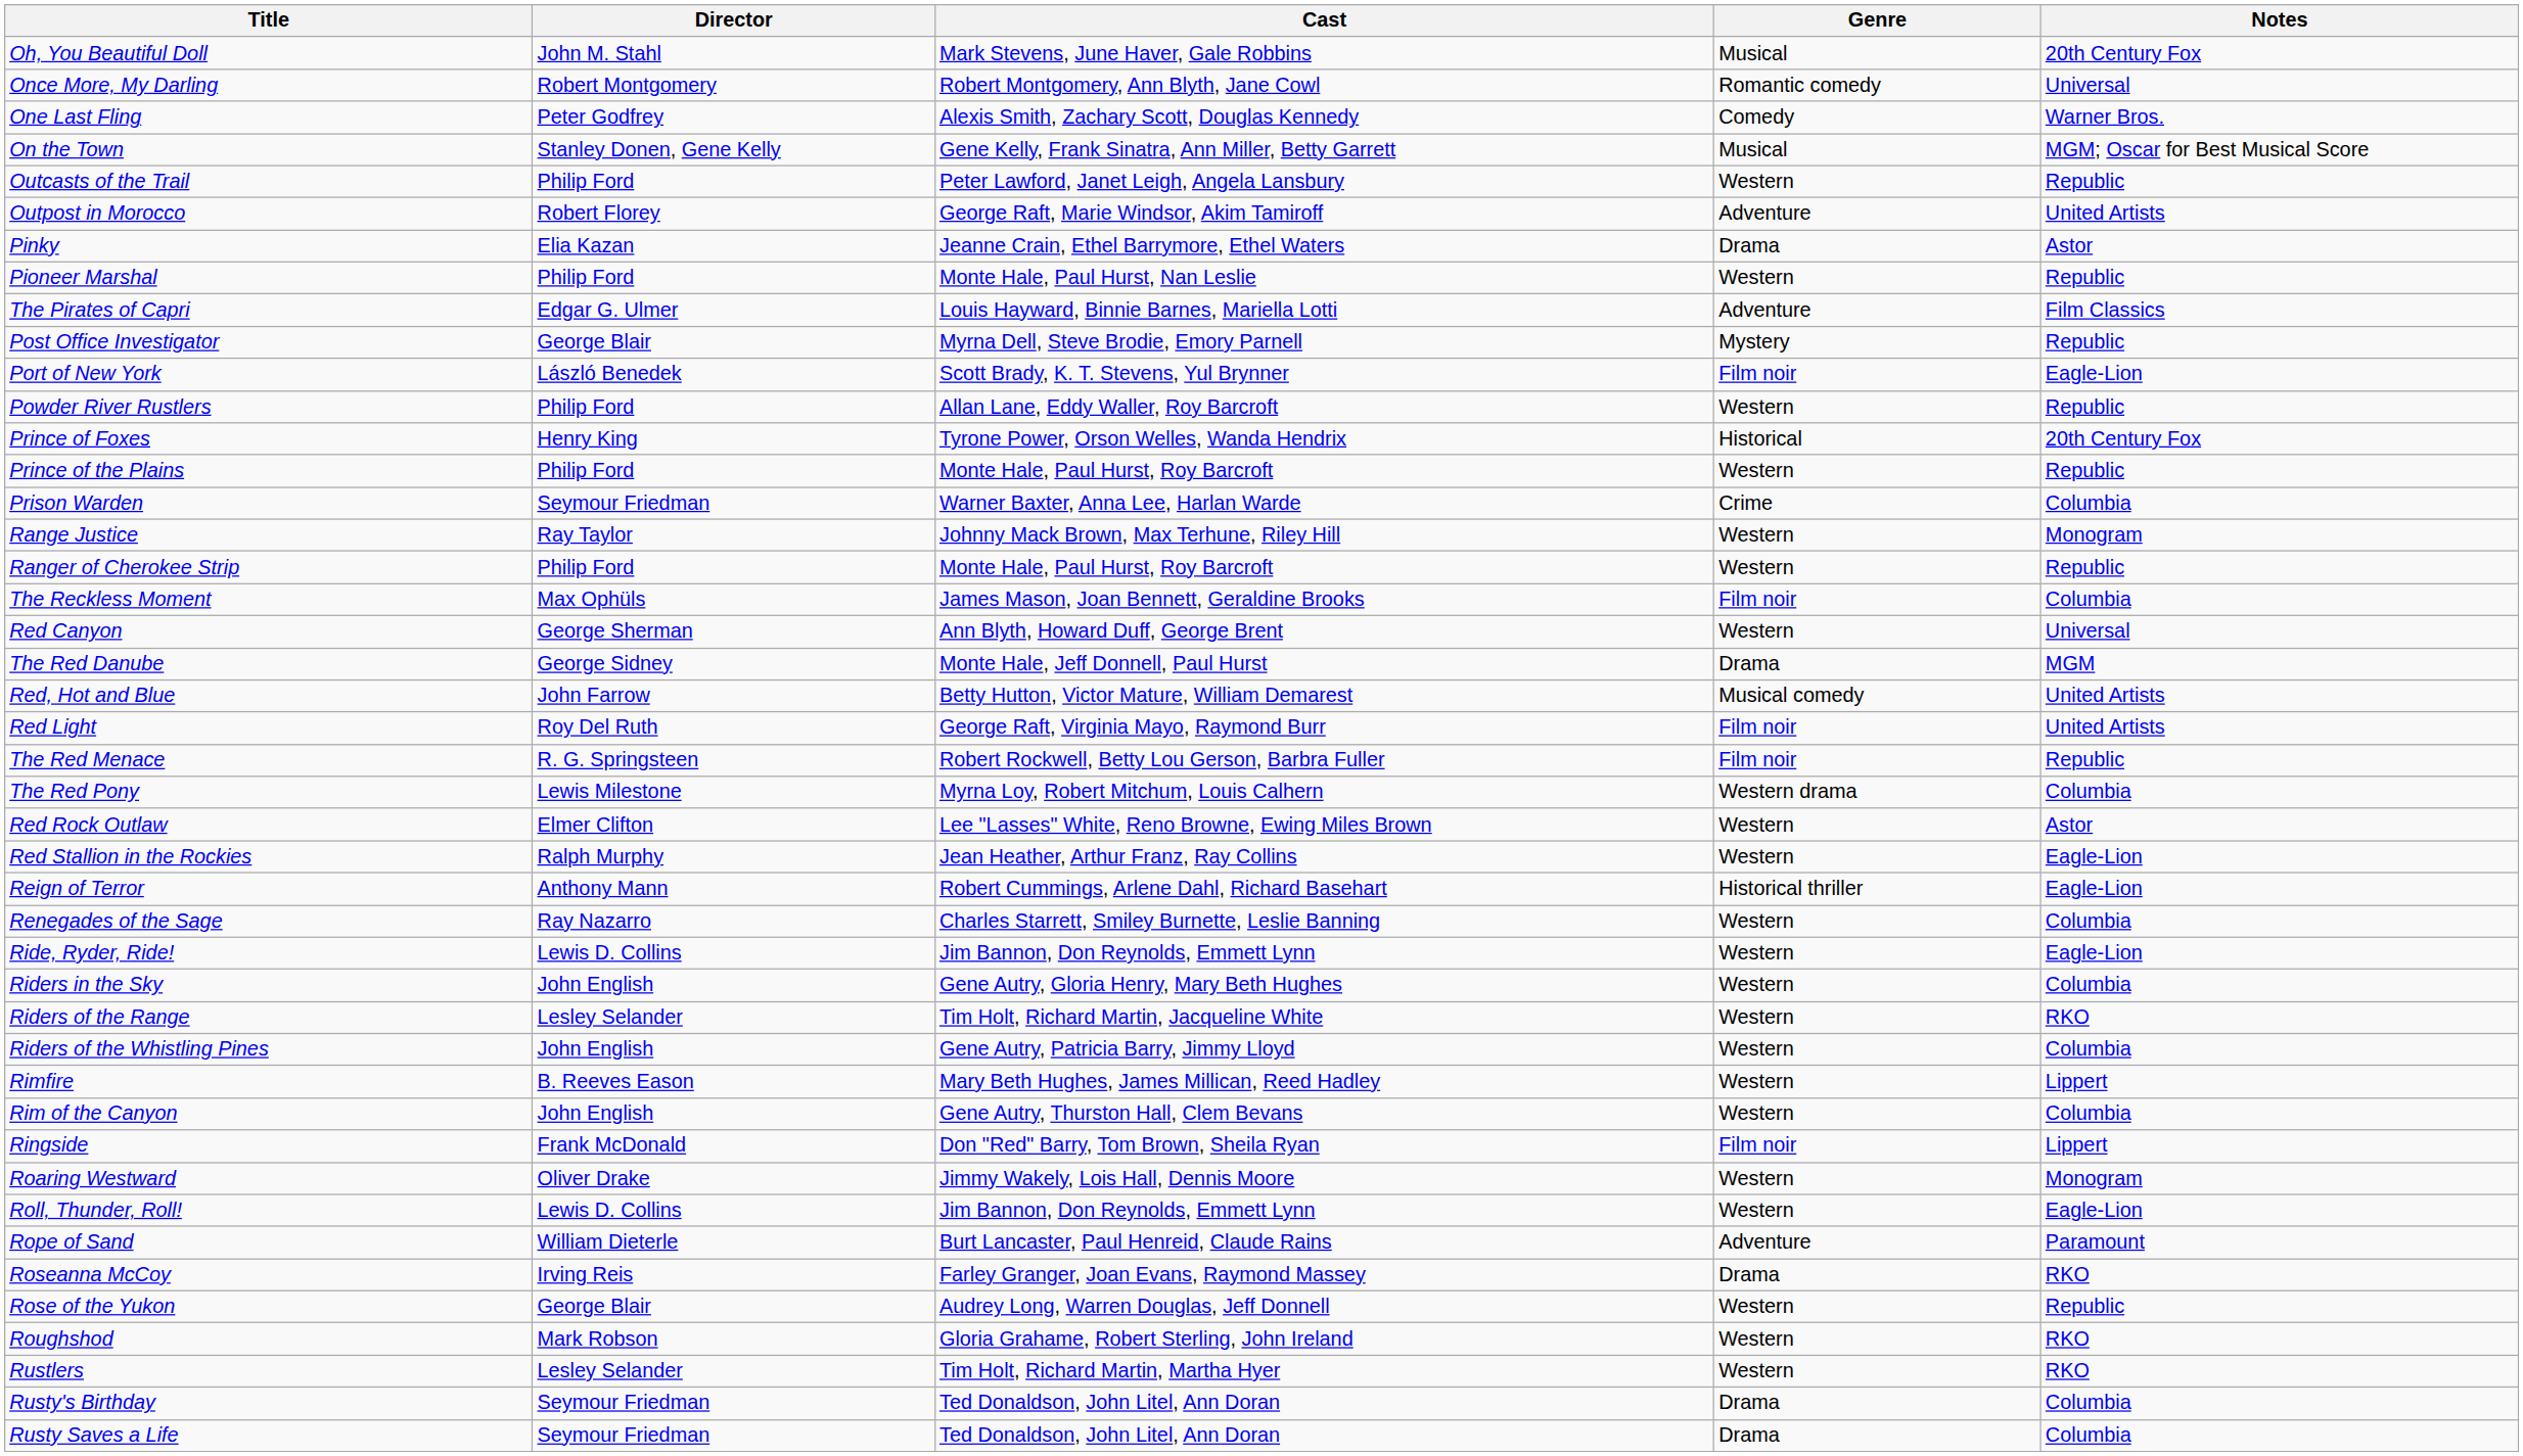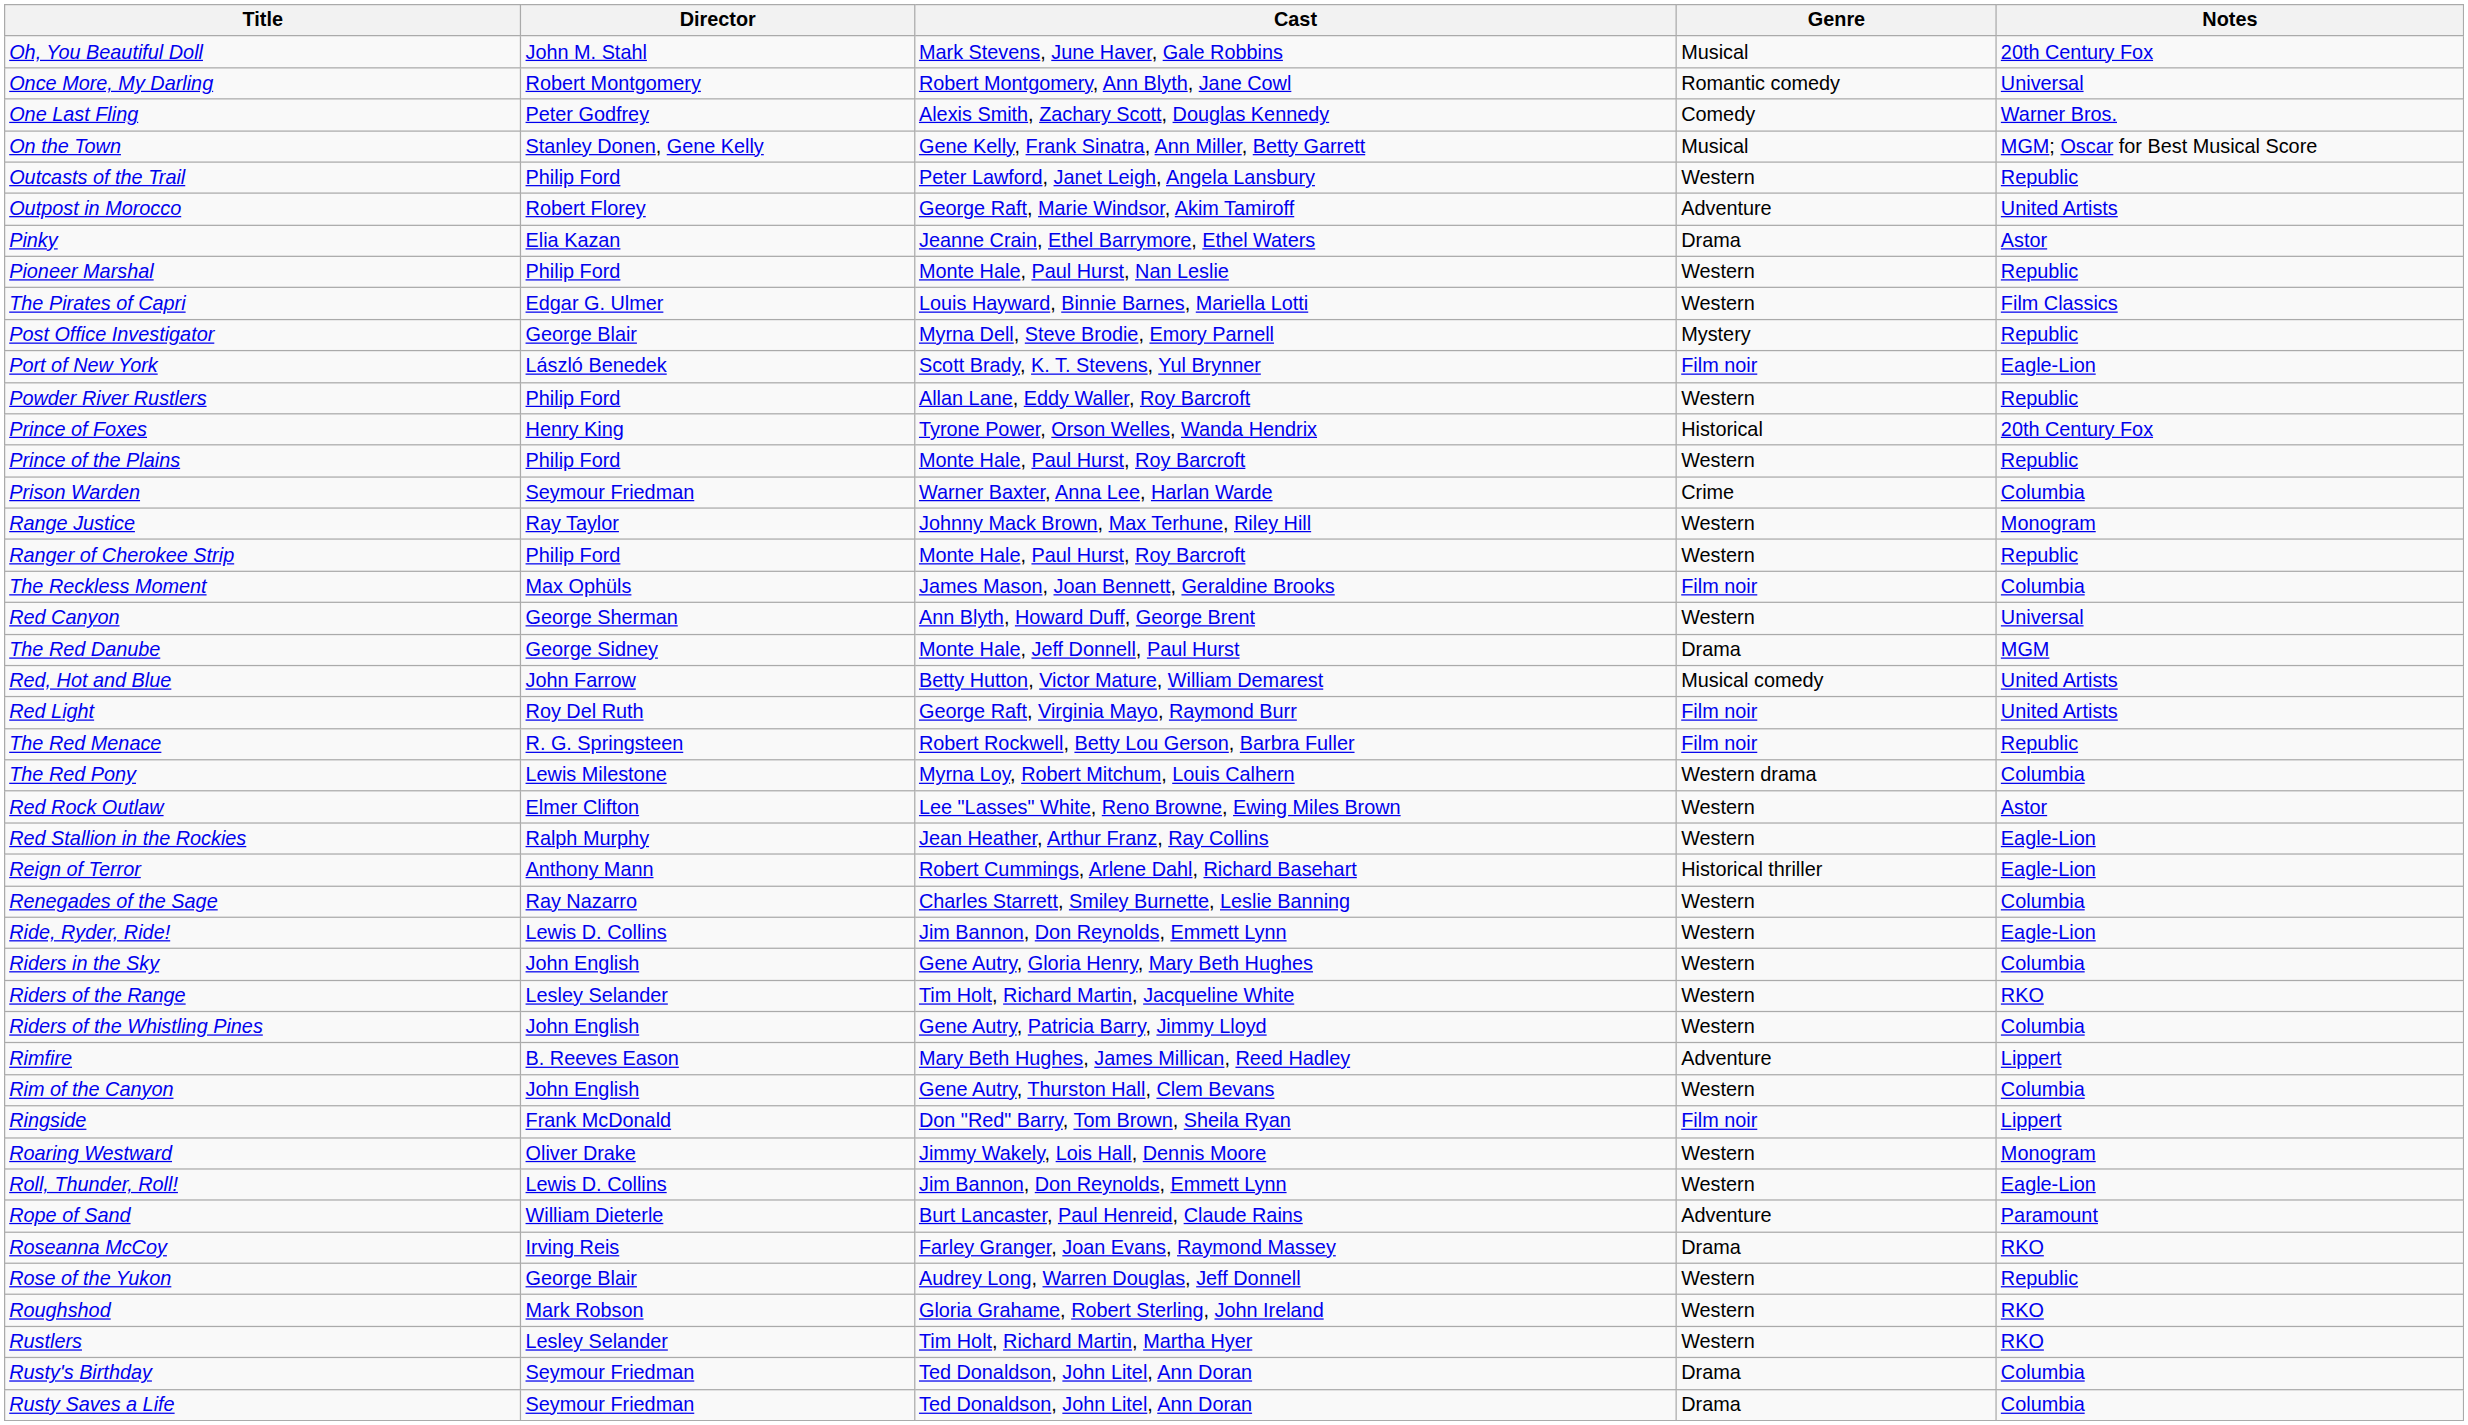The Pirates of Capri | Genre: Adventure -> Western
Rimfire | Genre: Western -> Adventure
